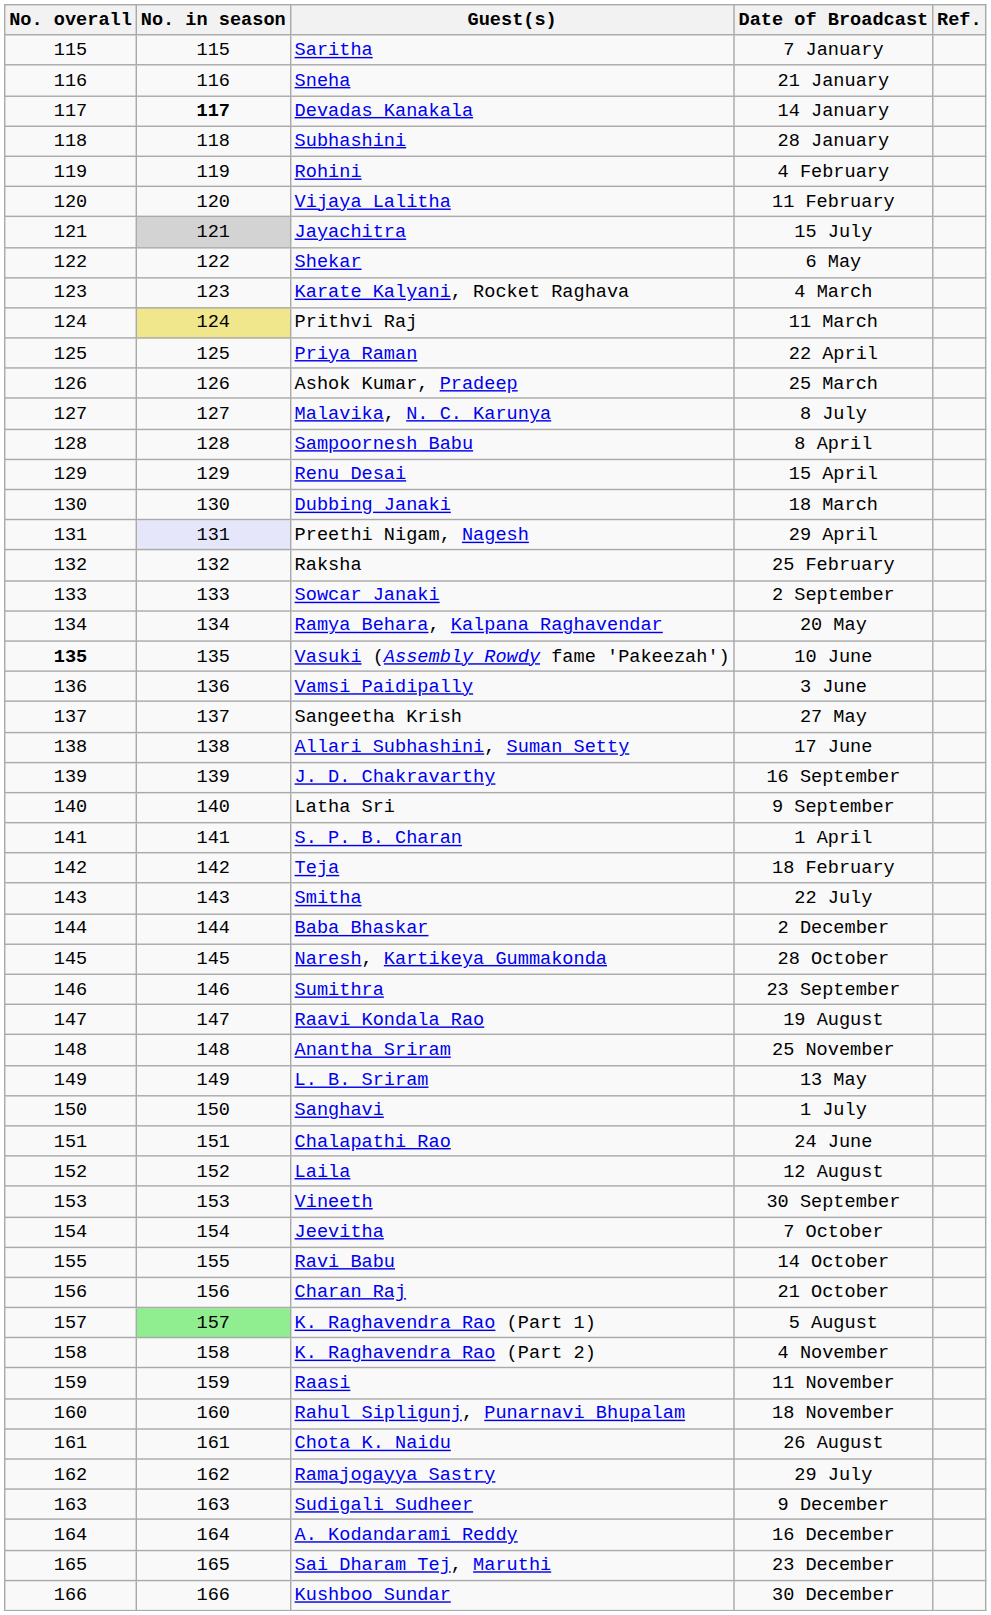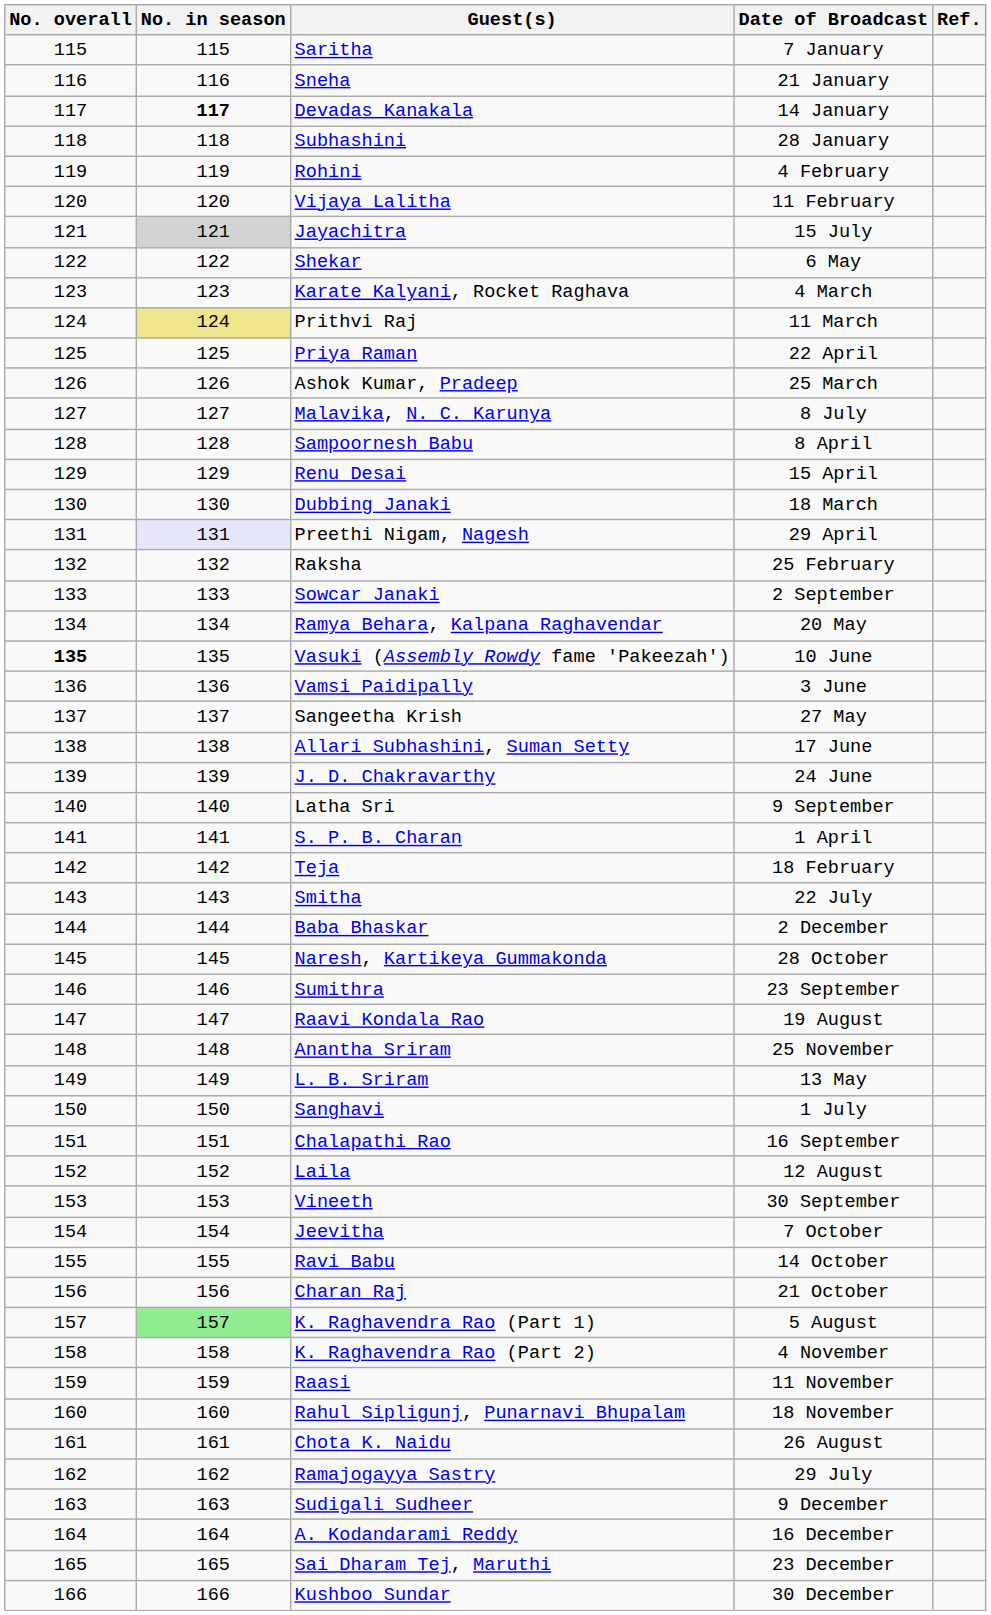J. D. Chakravarthy | Date of Broadcast: 16 September -> 24 June
Chalapathi Rao | Date of Broadcast: 24 June -> 16 September
